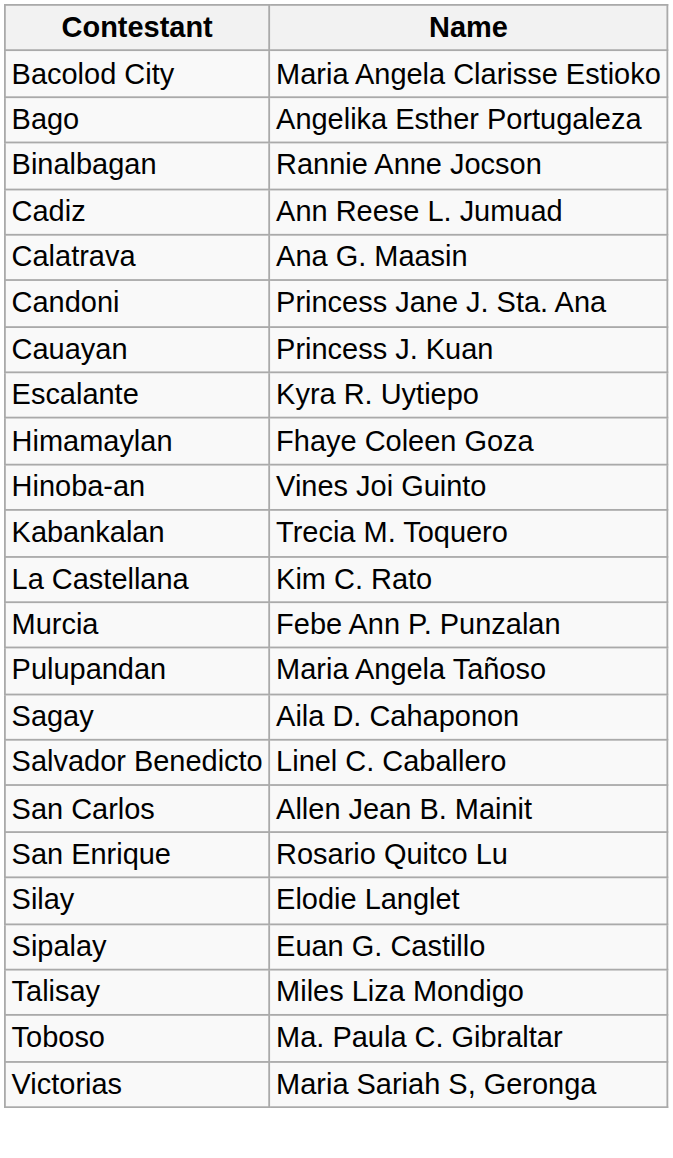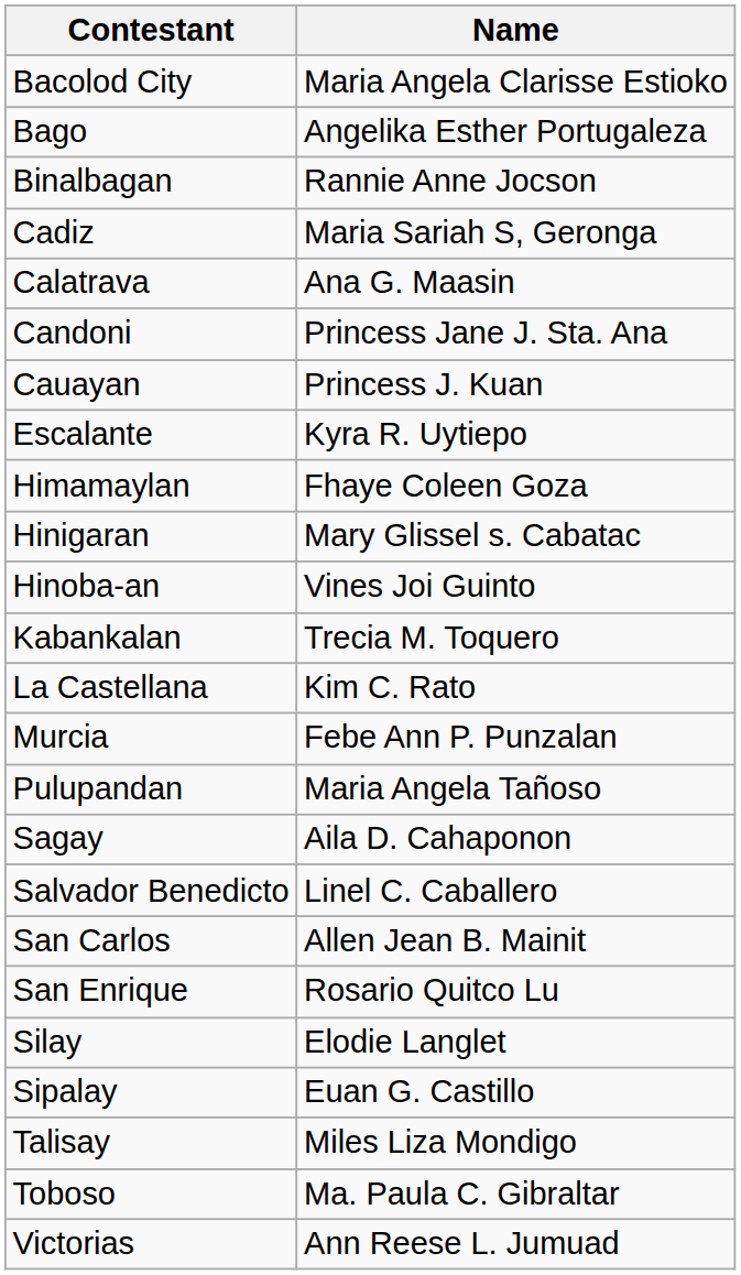Cadiz | Name: Ann Reese L. Jumuad -> Maria Sariah S, Geronga
+ row: Hinigaran | Mary Glissel s. Cabatac
Victorias | Name: Maria Sariah S, Geronga -> Ann Reese L. Jumuad
